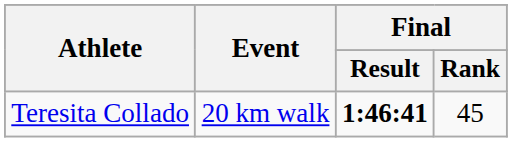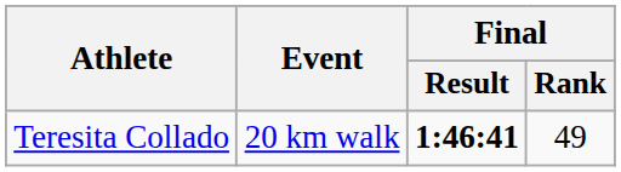Teresita Collado | Final / Rank: 45 -> 49
